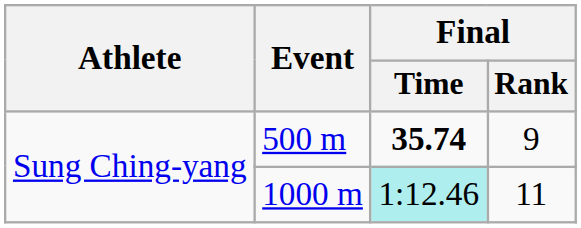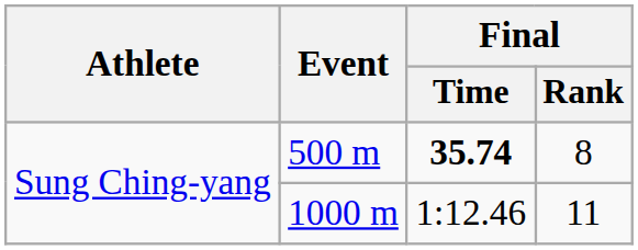500 m | Final / Rank: 9 -> 8
1000 m | Final / Time: paleturquoise background -> no background
